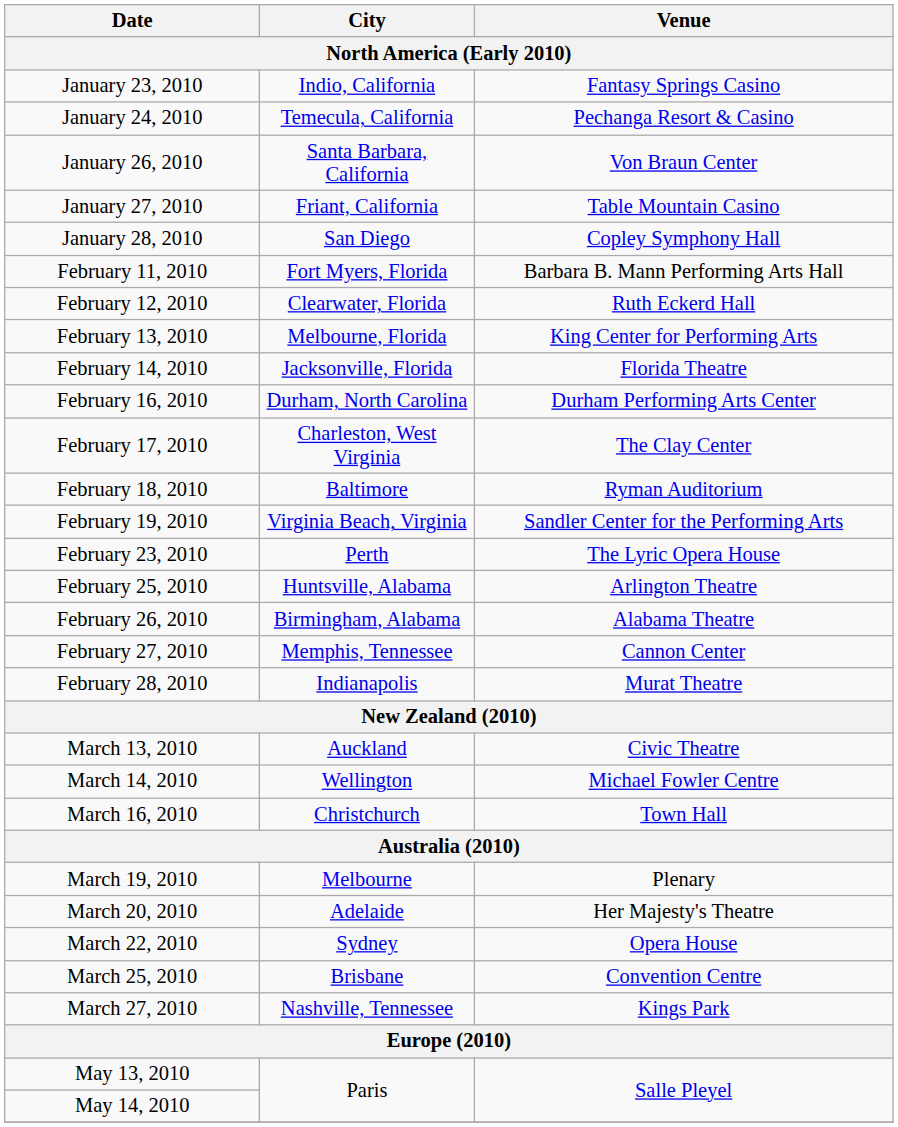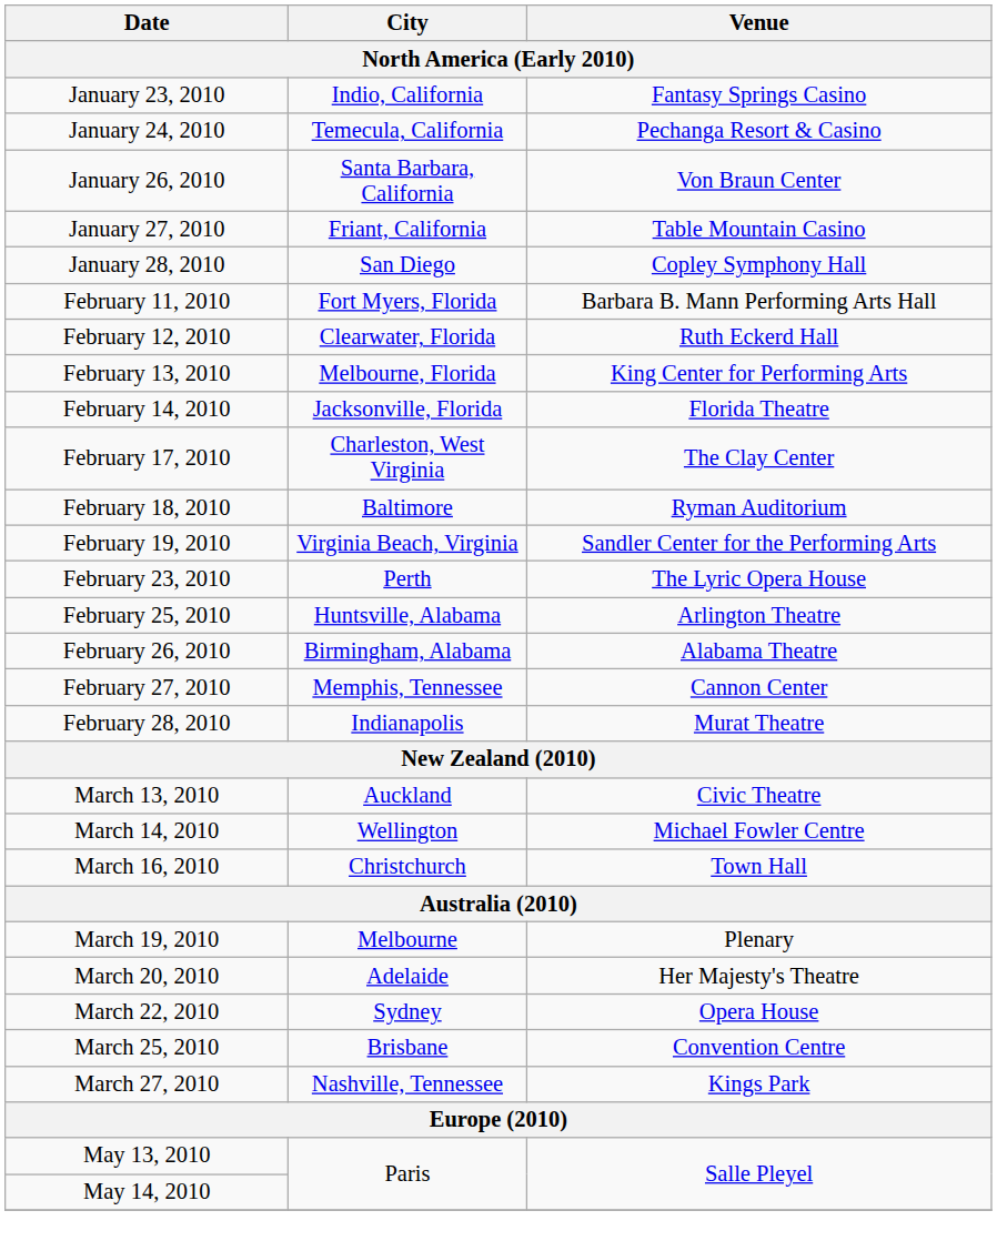- row: February 16, 2010 | Durham, North Carolina | Durham Performing Arts Center
